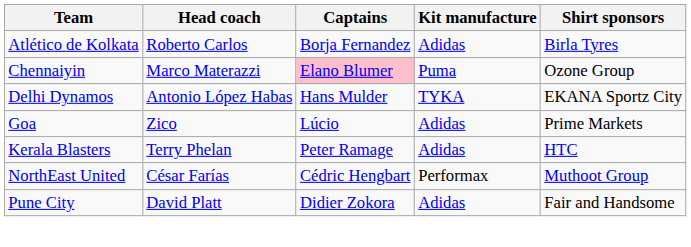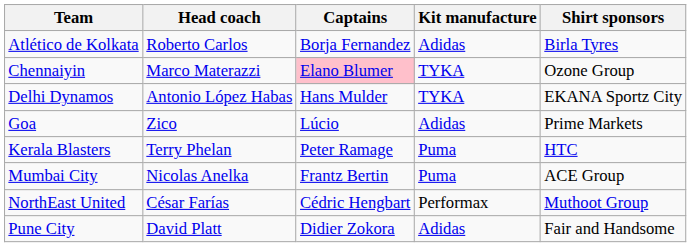Chennaiyin | Kit manufacture: Puma -> TYKA
Kerala Blasters | Kit manufacture: Adidas -> Puma
+ row: Mumbai City | Nicolas Anelka | Frantz Bertin | Puma | ACE Group
